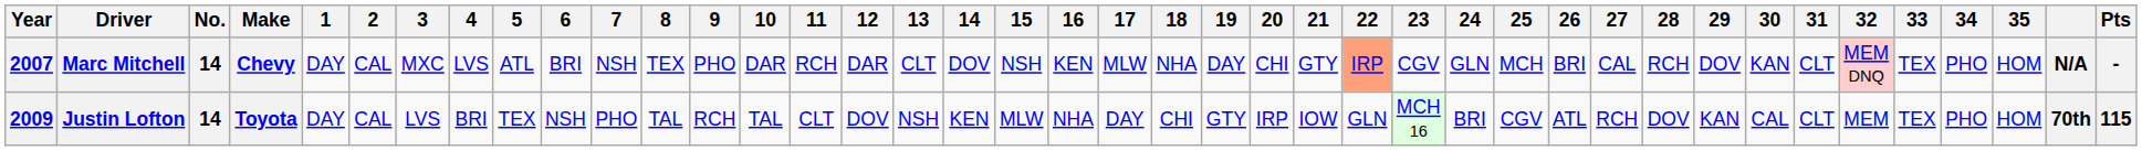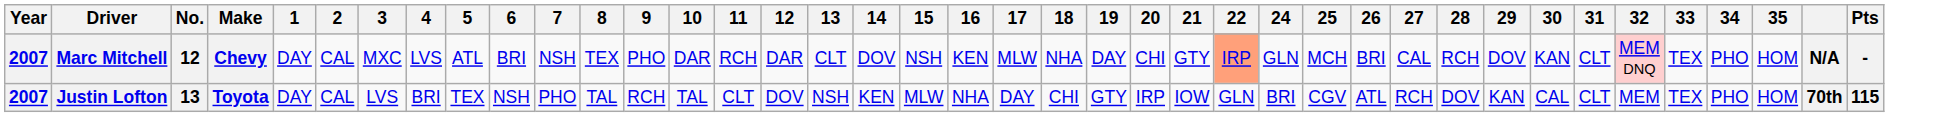- column: 23 | CGV | MCH 16
Marc Mitchell | No.: 14 -> 12
Justin Lofton | Year: 2009 -> 2007
Justin Lofton | No.: 14 -> 13
